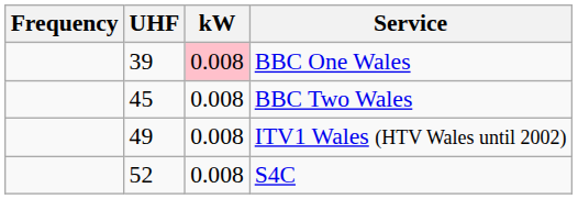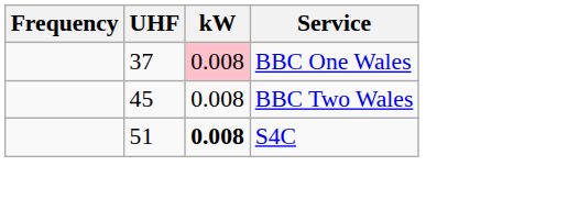BBC One Wales | UHF: 39 -> 37
- row: 49 | 0.008 | ITV1 Wales (HTV Wales until 2002)
S4C | UHF: 52 -> 51
S4C | kW: normal -> bold
